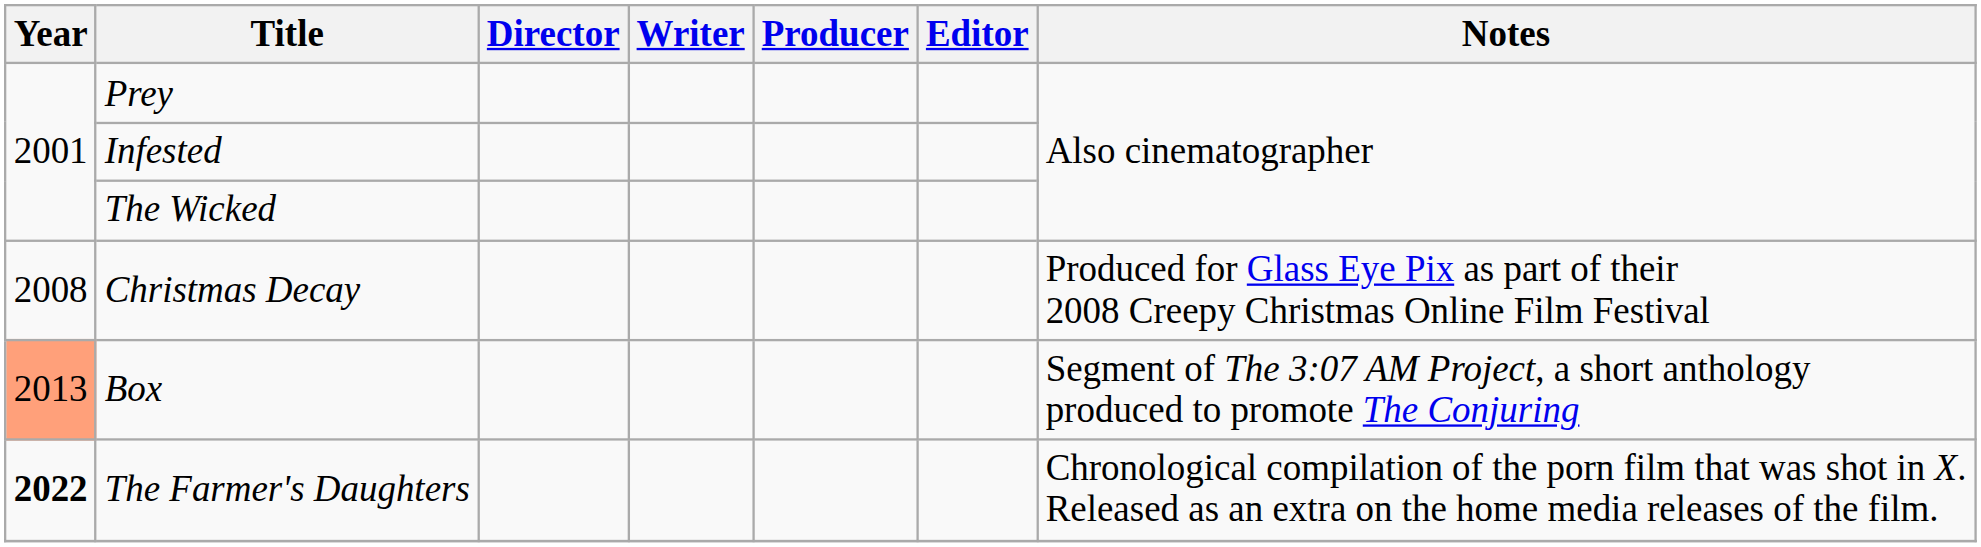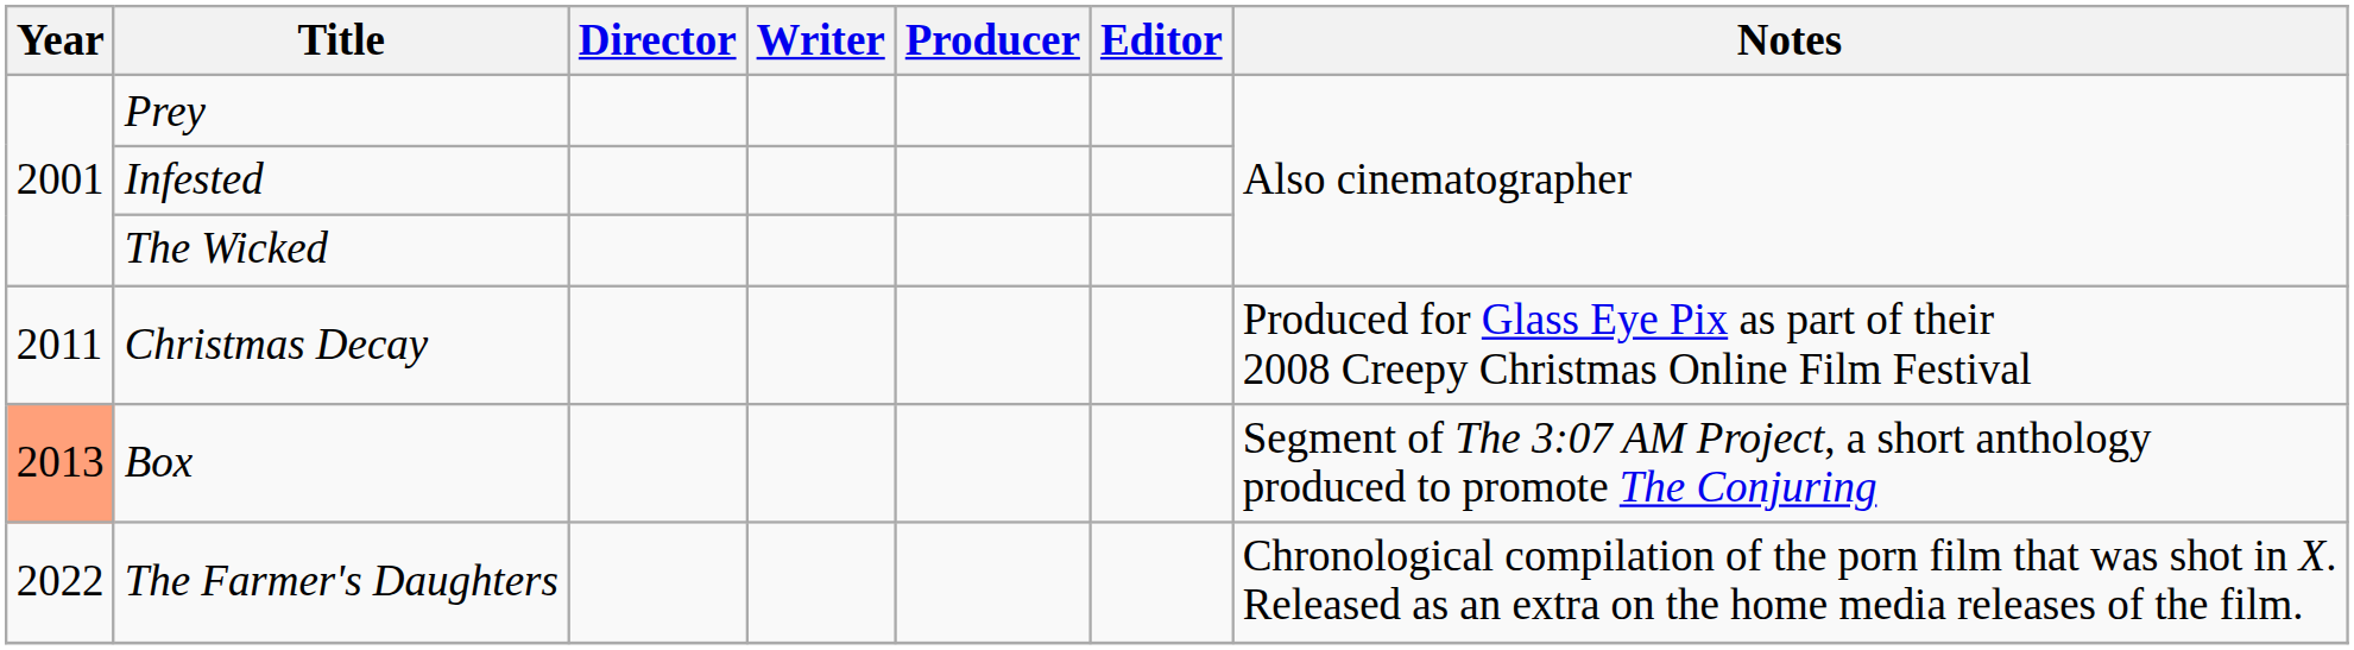Christmas Decay | Year: 2008 -> 2011
The Farmer's Daughters | Year: bold -> normal
